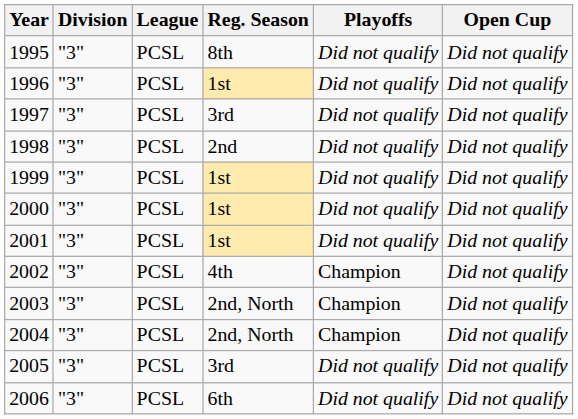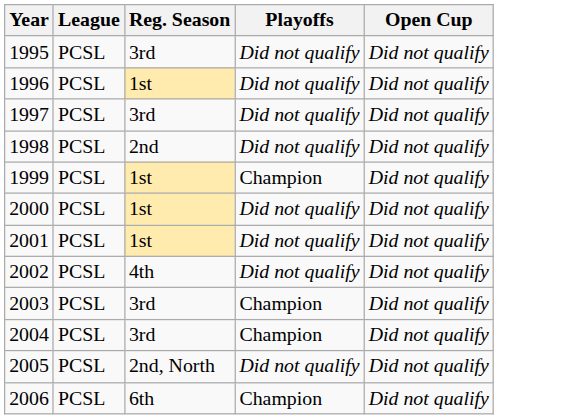- column: Division | "3" | "3" | "3" | "3" | "3" | "3" | "3" | "3" | "3" | "3" | "3" | "3"
1995 | Reg. Season: 8th -> 3rd
1999 | Playoffs: Did not qualify -> Champion
2002 | Playoffs: Champion -> Did not qualify
2003 | Reg. Season: 2nd, North -> 3rd
2004 | Reg. Season: 2nd, North -> 3rd
2005 | Reg. Season: 3rd -> 2nd, North
2006 | Playoffs: Did not qualify -> Champion
